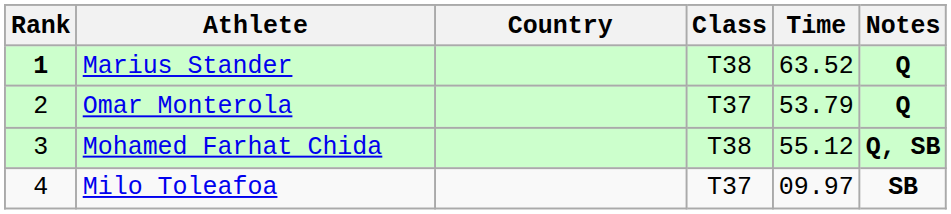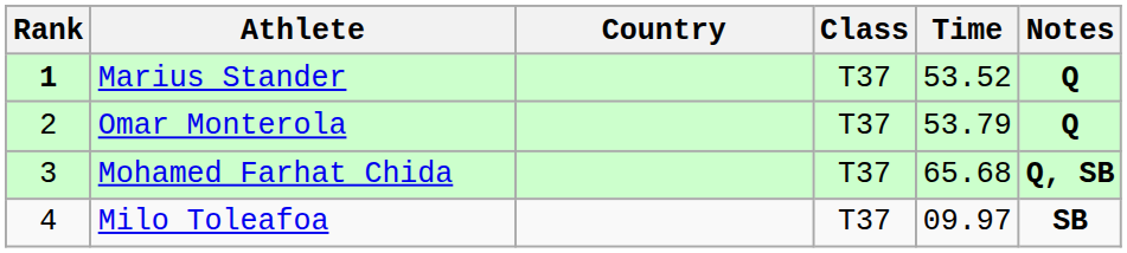Marius Stander | Class: T38 -> T37
Marius Stander | Time: 63.52 -> 53.52
Mohamed Farhat Chida | Class: T38 -> T37
Mohamed Farhat Chida | Time: 55.12 -> 65.68
